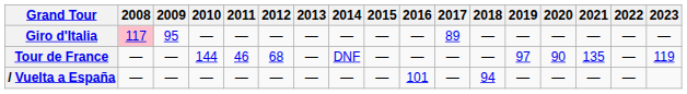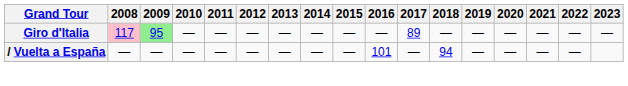Giro d'Italia | 2009: no background -> lightgreen background
- row: Tour de France | — | — | 144 | 46 | 68 | — | DNF | — | — | — | — | 97 | 90 | 135 | — | 119
